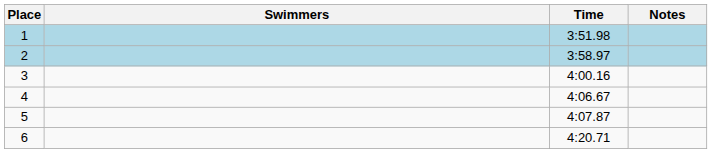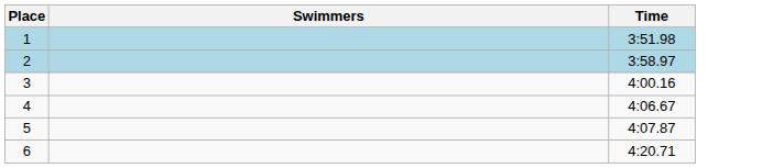- column: Notes
